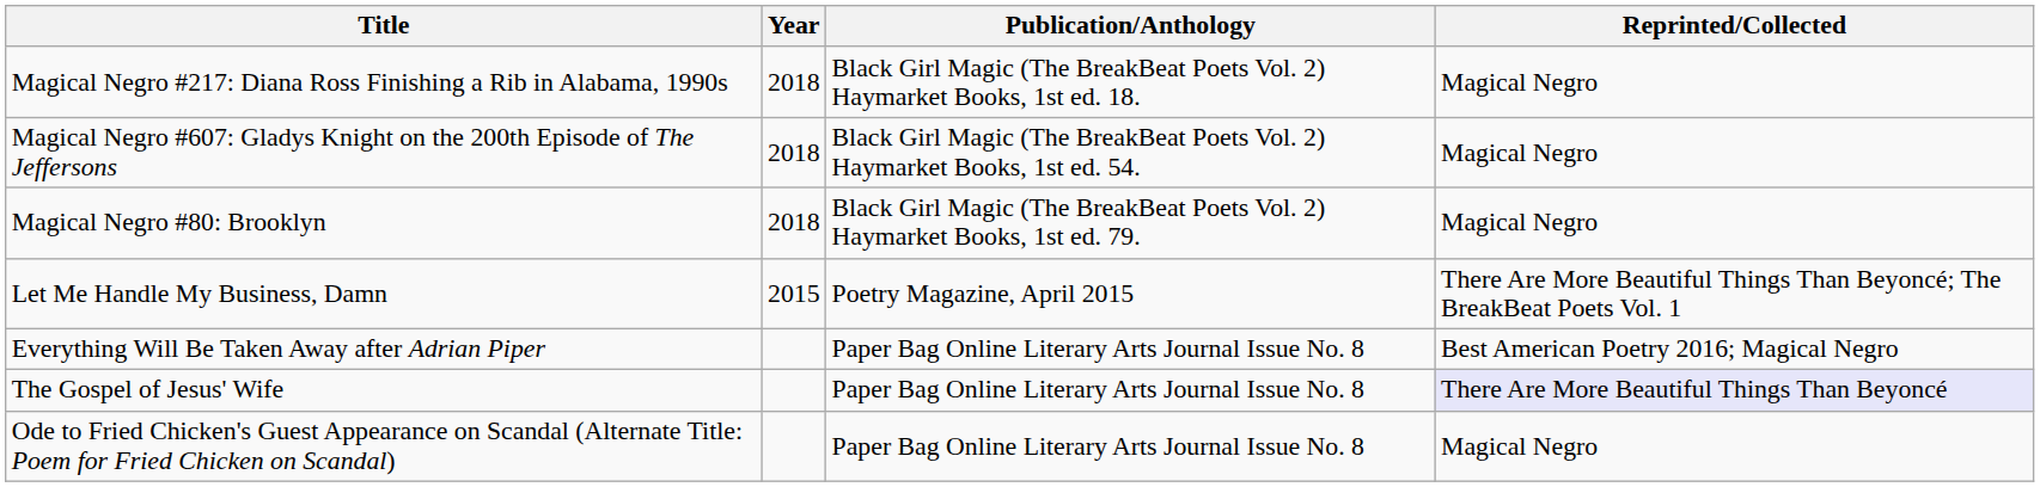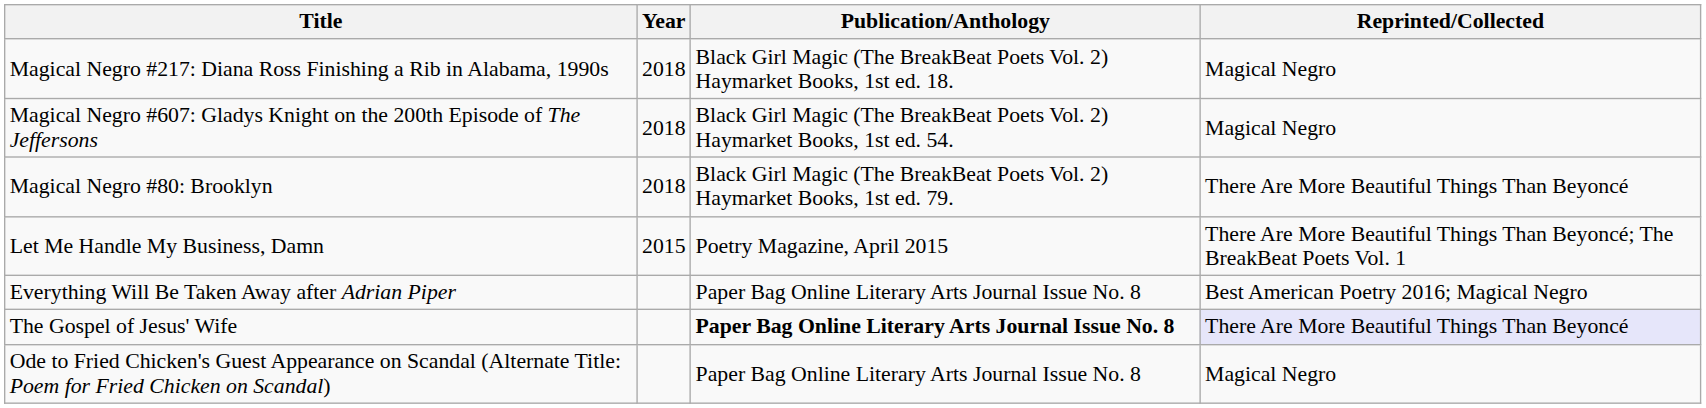Magical Negro #80: Brooklyn | Reprinted/Collected: Magical Negro -> There Are More Beautiful Things Than Beyoncé
The Gospel of Jesus' Wife | Publication/Anthology: normal -> bold
